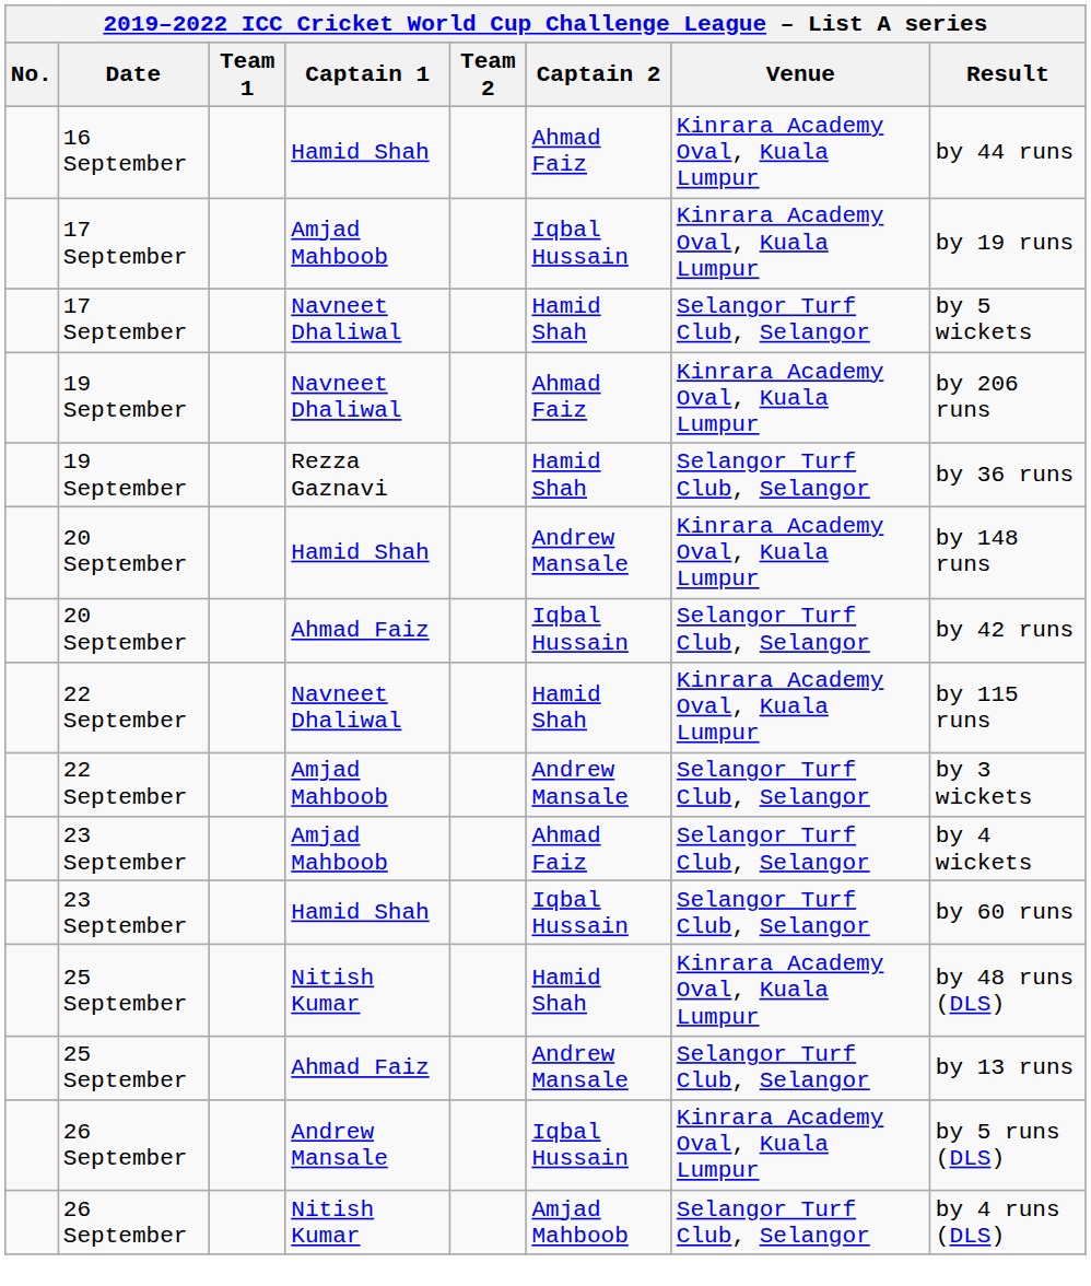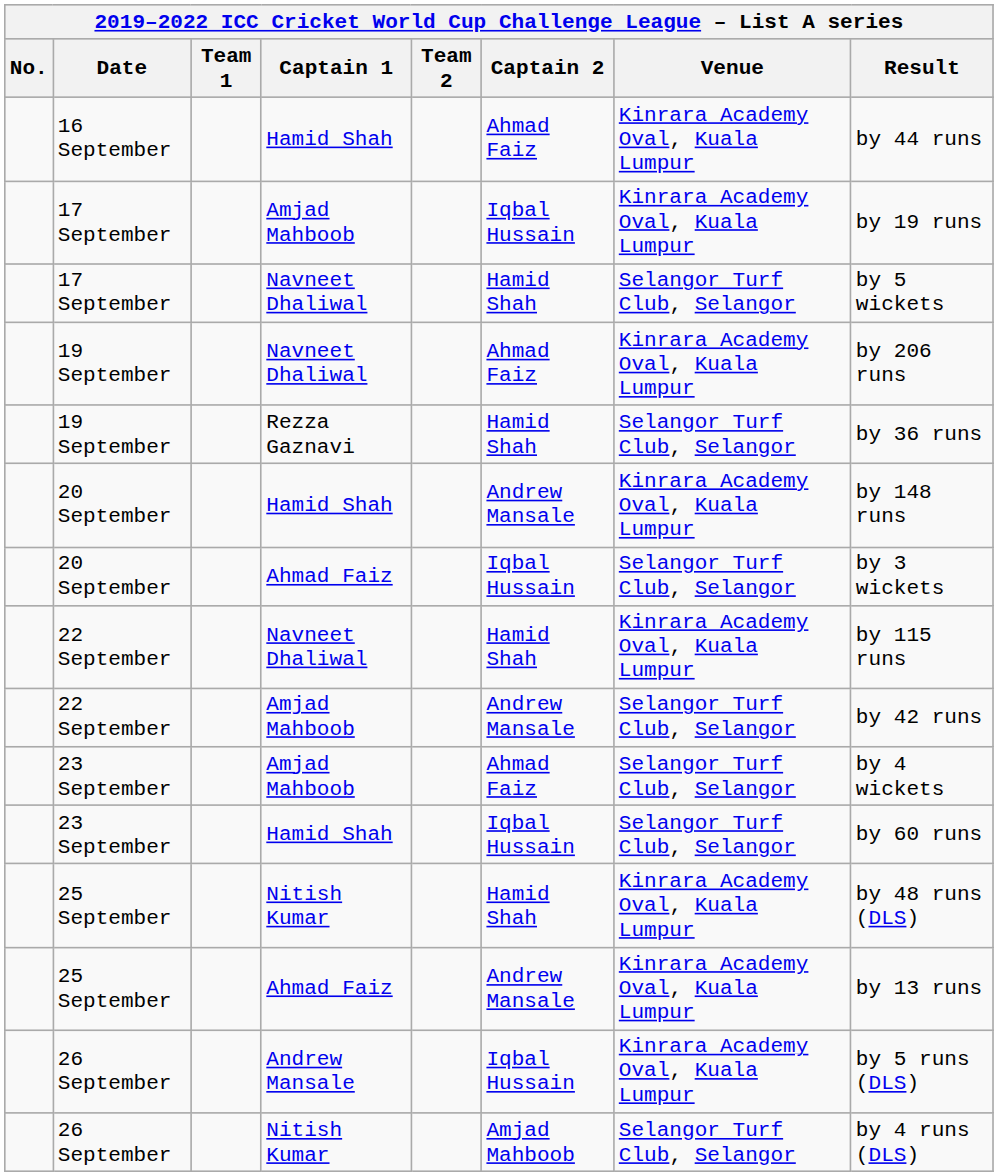20 September / Ahmad Faiz | Result: by 42 runs -> by 3 wickets
22 September / Amjad Mahboob | Result: by 3 wickets -> by 42 runs
25 September / Ahmad Faiz | Venue: Selangor Turf Club, Selangor -> Kinrara Academy Oval, Kuala Lumpur
